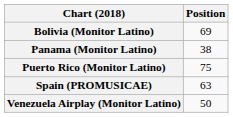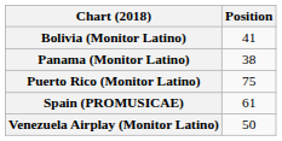Bolivia (Monitor Latino) | Position: 69 -> 41
Spain (PROMUSICAE) | Position: 63 -> 61
